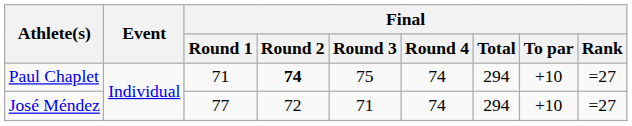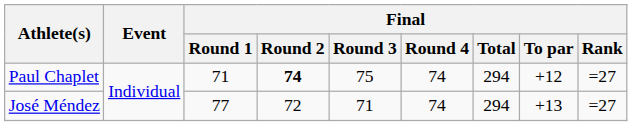Paul Chaplet | Final / To par: +10 -> +12
José Méndez | Final / To par: +10 -> +13
